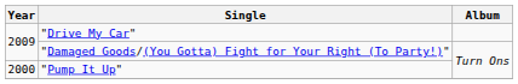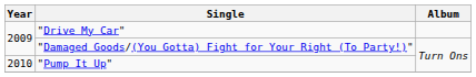"Pump It Up" | Year: 2000 -> 2010
